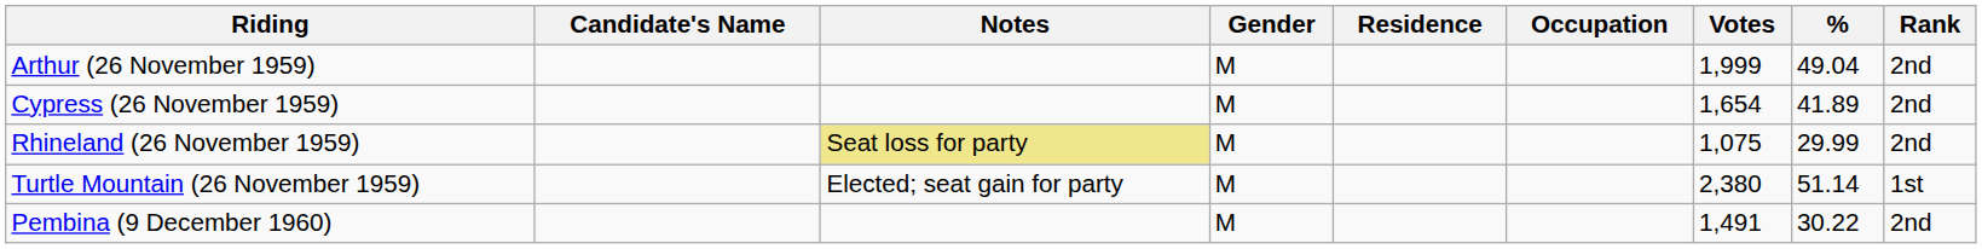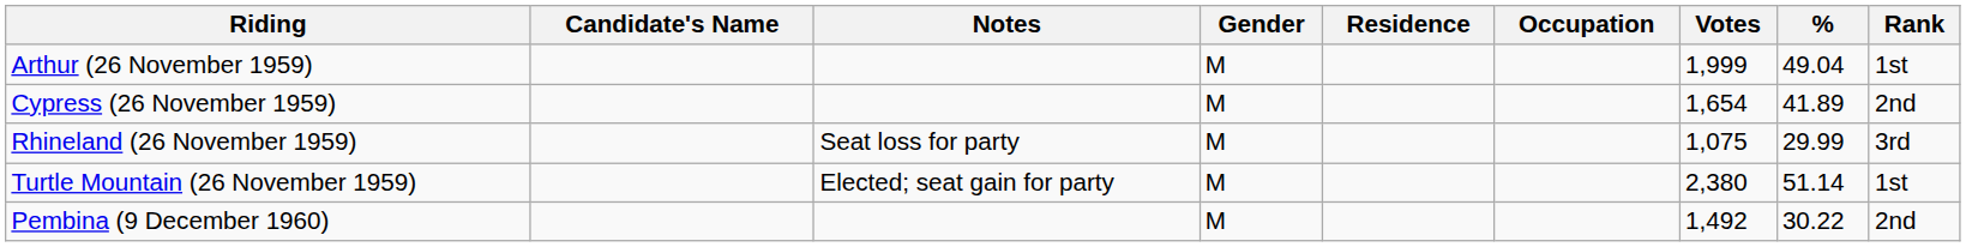Arthur (26 November 1959) | Rank: 2nd -> 1st
Rhineland (26 November 1959) | Notes: khaki background -> no background
Rhineland (26 November 1959) | Rank: 2nd -> 3rd
Pembina (9 December 1960) | Votes: 1,491 -> 1,492
